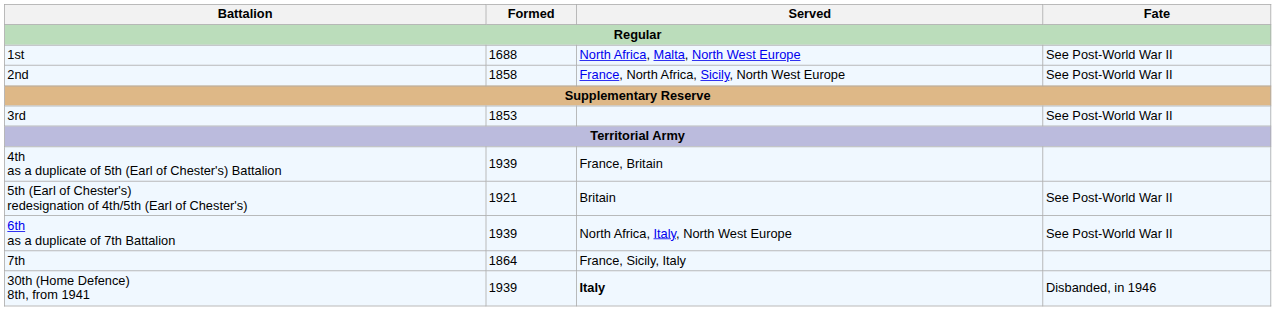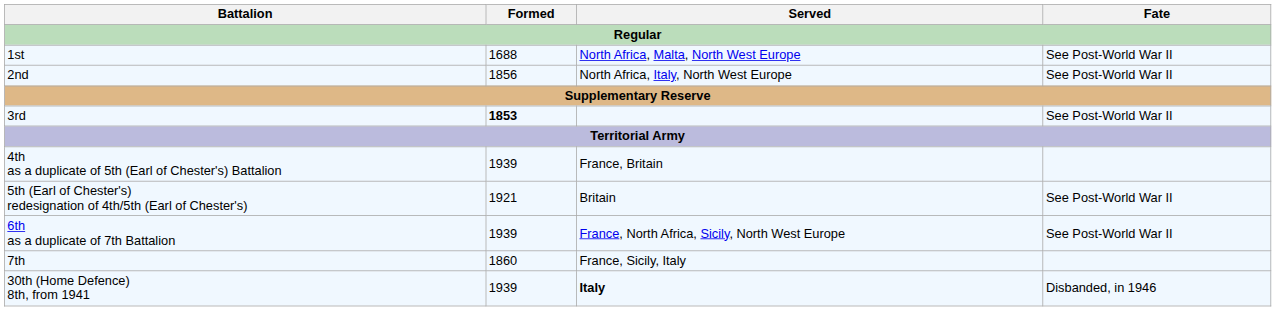2nd | Formed: 1858 -> 1856
2nd | Served: France, North Africa, Sicily, North West Europe -> North Africa, Italy, North West Europe
3rd | Formed: normal -> bold
6th as a duplicate of 7th Battalion | Served: North Africa, Italy, North West Europe -> France, North Africa, Sicily, North West Europe
7th | Formed: 1864 -> 1860
